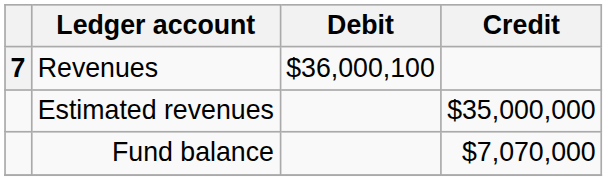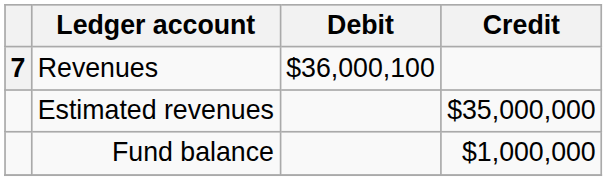Fund balance | Credit: $7,070,000 -> $1,000,000
